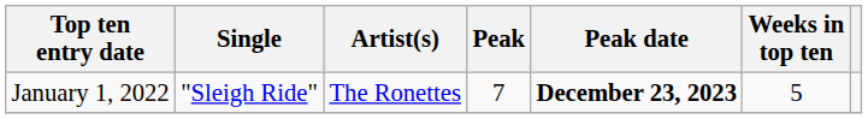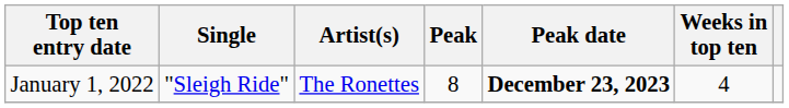January 1, 2022 | Peak: 7 -> 8
January 1, 2022 | Weeks in top ten: 5 -> 4
